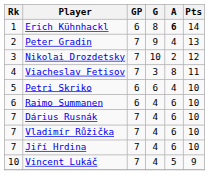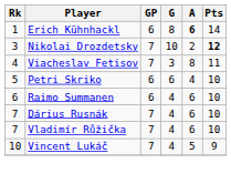- row: 2 | Peter Gradin | 7 | 9 | 4 | 13
Nikolai Drozdetsky | Pts: normal -> bold
- row: 7 | Jiří Hrdina | 7 | 4 | 6 | 10
